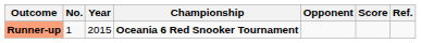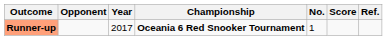columns swapped: No. <-> Opponent
Runner-up | Year: 2015 -> 2017
